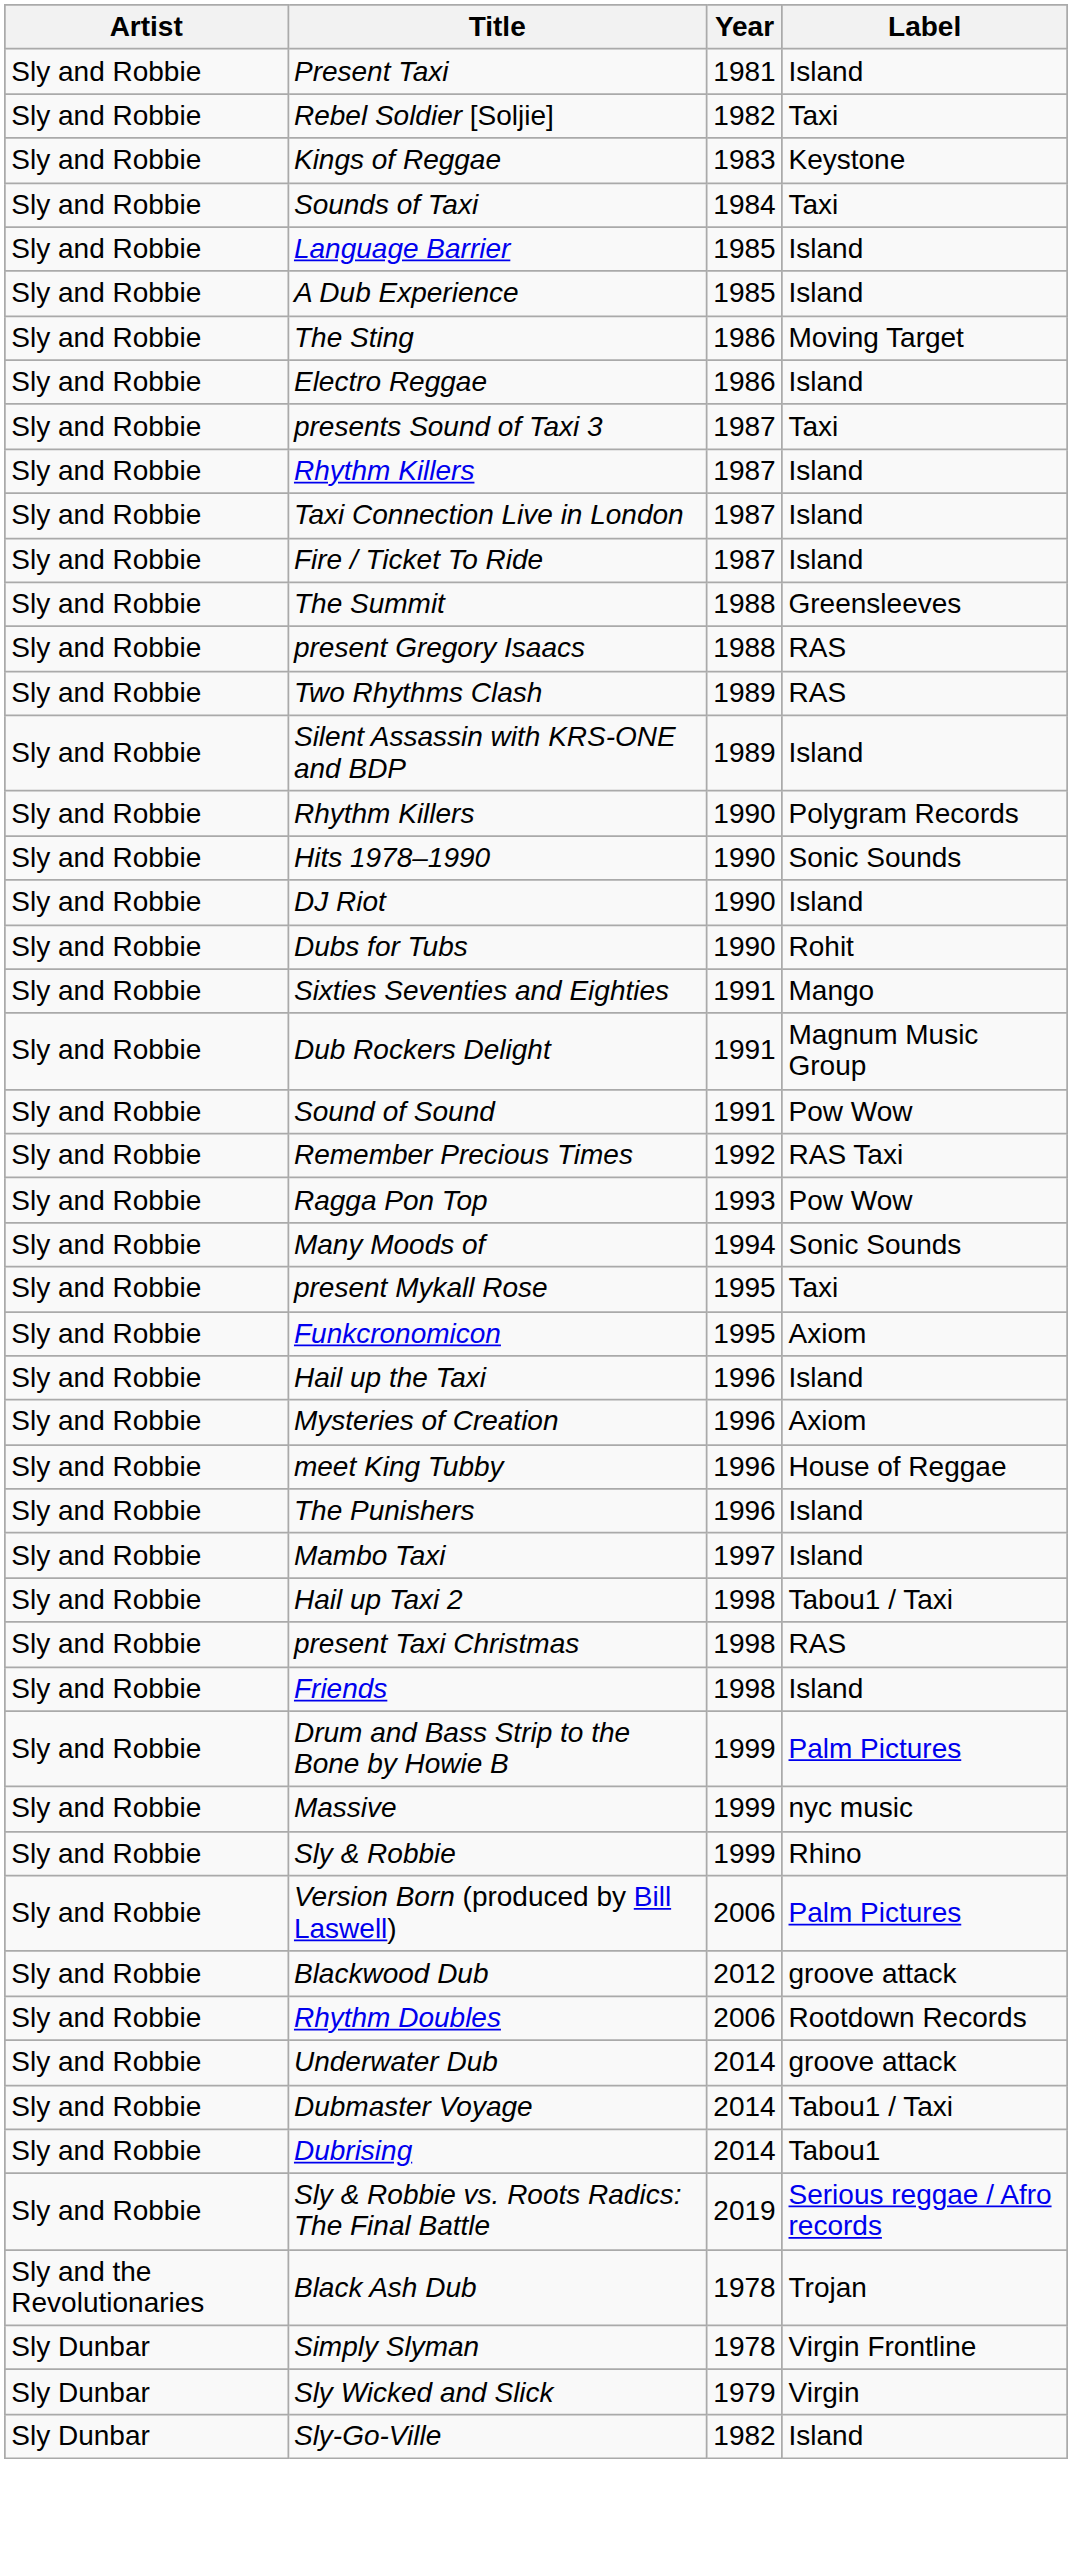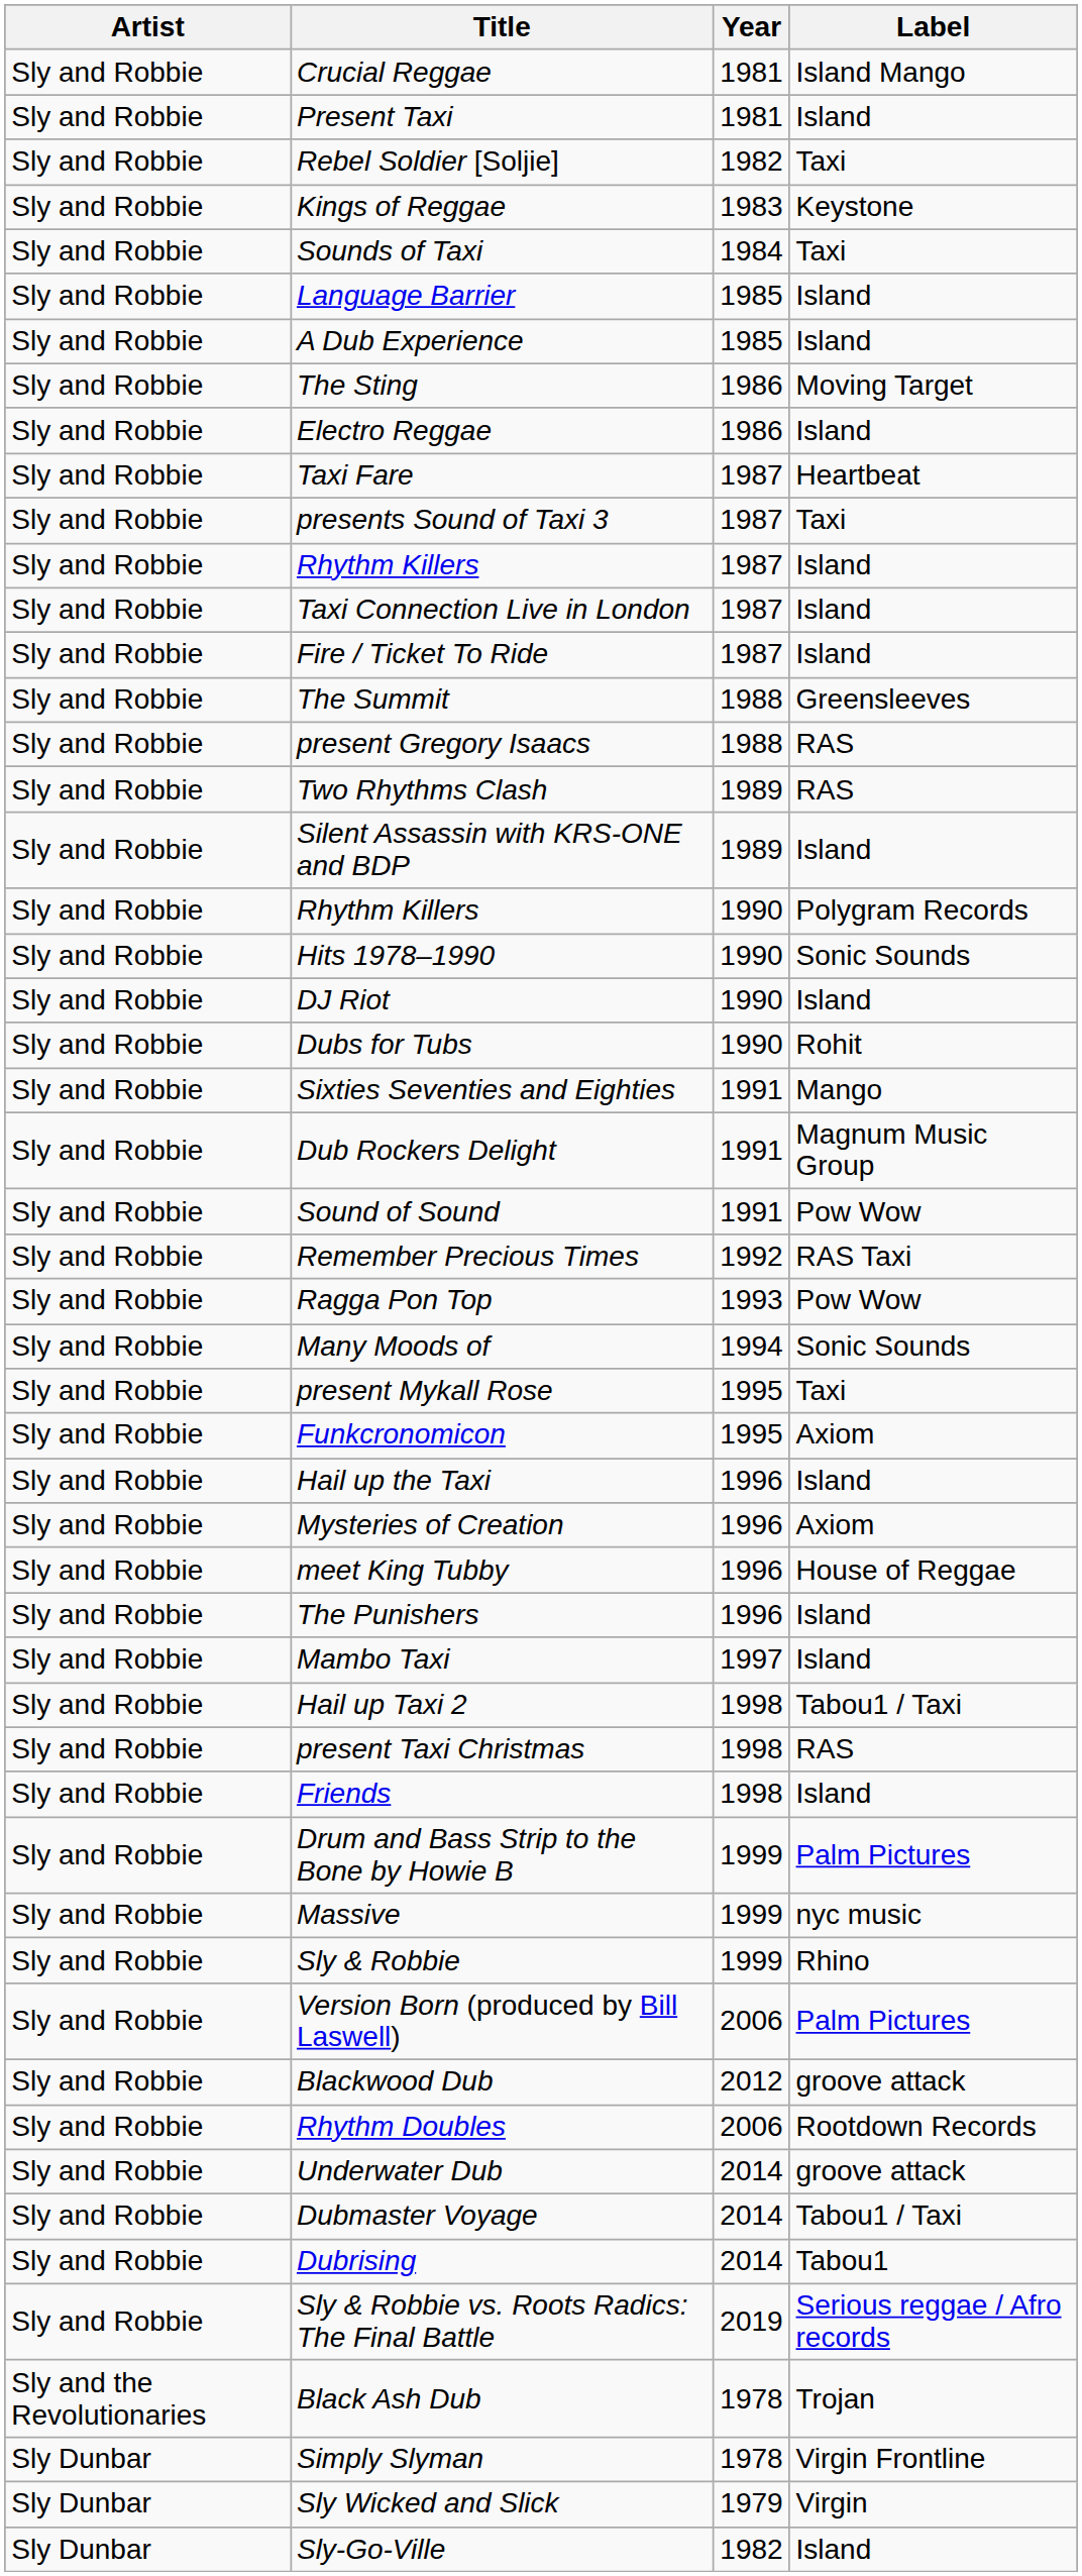+ row: Sly and Robbie | Crucial Reggae | 1981 | Island Mango
+ row: Sly and Robbie | Taxi Fare | 1987 | Heartbeat
